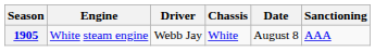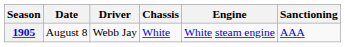columns swapped: Date <-> Engine
